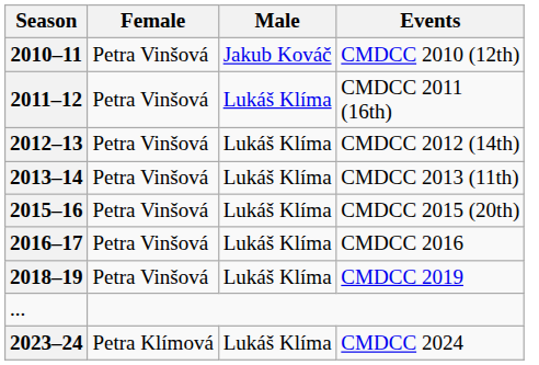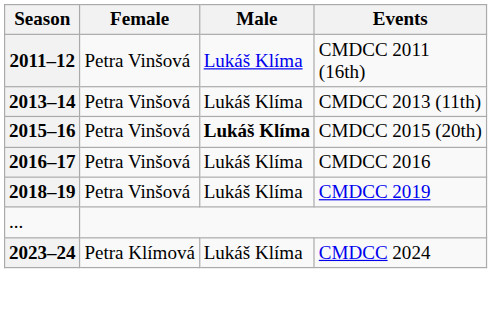- row: 2010–11 | Petra Vinšová | Jakub Kováč | CMDCC 2010 (12th)
- row: 2012–13 | Petra Vinšová | Lukáš Klíma | CMDCC 2012 (14th)
CMDCC 2015 (20th) | Male: normal -> bold
